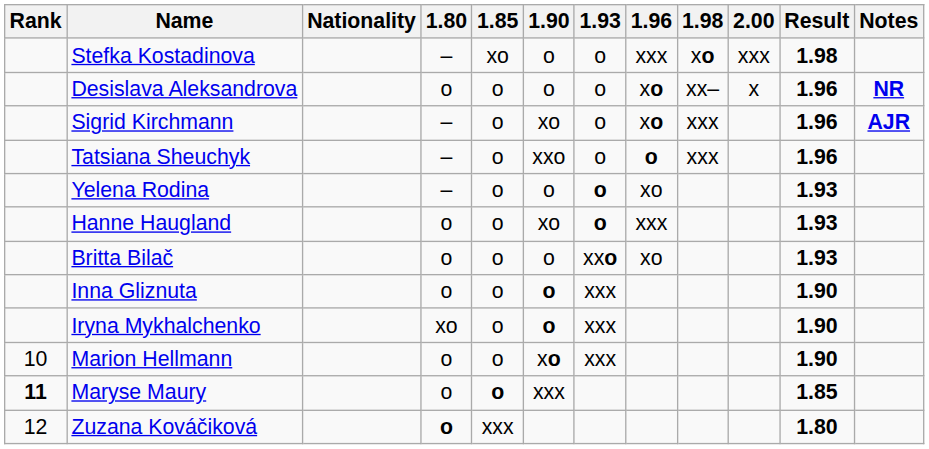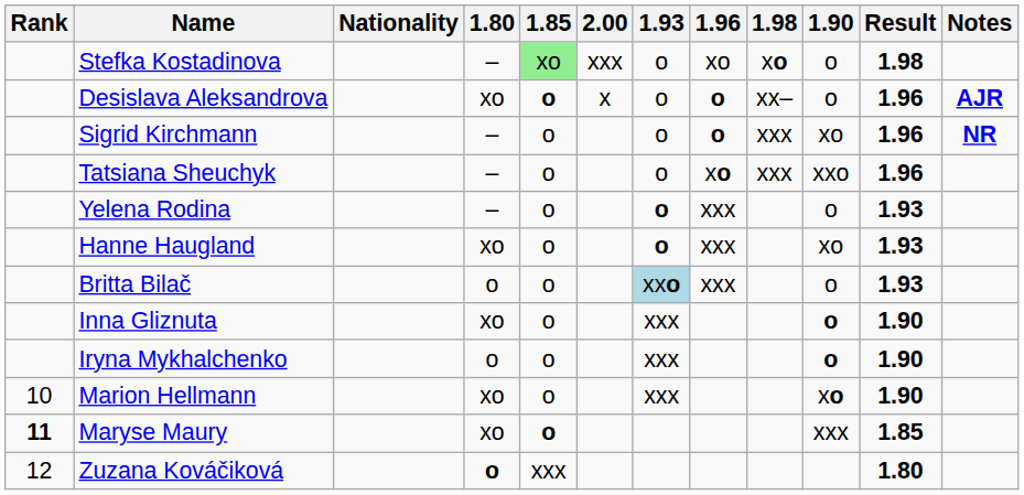columns swapped: 1.90 <-> 2.00
Stefka Kostadinova | 1.85: no background -> lightgreen background
Stefka Kostadinova | 1.96: xxx -> xo
Desislava Aleksandrova | 1.80: o -> xo
Desislava Aleksandrova | 1.85: normal -> bold
Desislava Aleksandrova | 1.96: xo -> o
Desislava Aleksandrova | Notes: NR -> AJR
Sigrid Kirchmann | 1.96: xo -> o
Sigrid Kirchmann | Notes: AJR -> NR
Tatsiana Sheuchyk | 1.96: o -> xo
Yelena Rodina | 1.96: xo -> xxx
Hanne Haugland | 1.80: o -> xo
Britta Bilač | 1.93: no background -> lightblue background
Britta Bilač | 1.96: xo -> xxx
Inna Gliznuta | 1.80: o -> xo
Iryna Mykhalchenko | 1.80: xo -> o
Marion Hellmann | 1.80: o -> xo
Maryse Maury | 1.80: o -> xo
